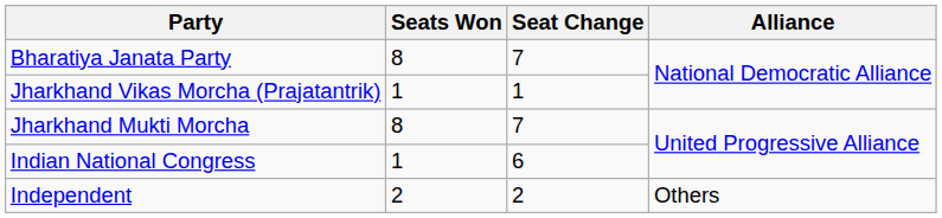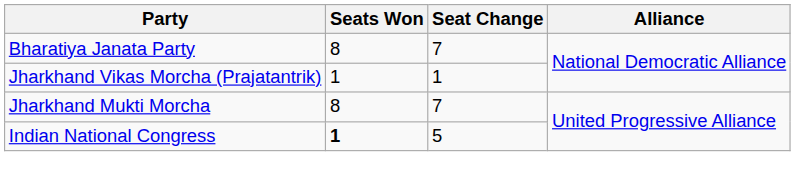Indian National Congress | Seats Won: normal -> bold
Indian National Congress | Seat Change: 6 -> 5
- row: Independent | 2 | 2 | Others
